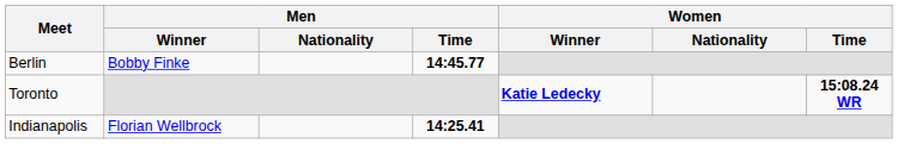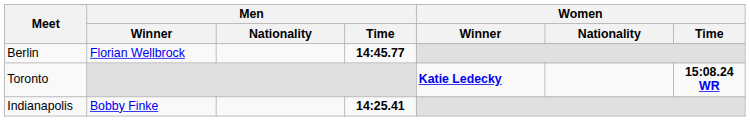Berlin | Men / Winner: Bobby Finke -> Florian Wellbrock
Indianapolis | Men / Winner: Florian Wellbrock -> Bobby Finke
